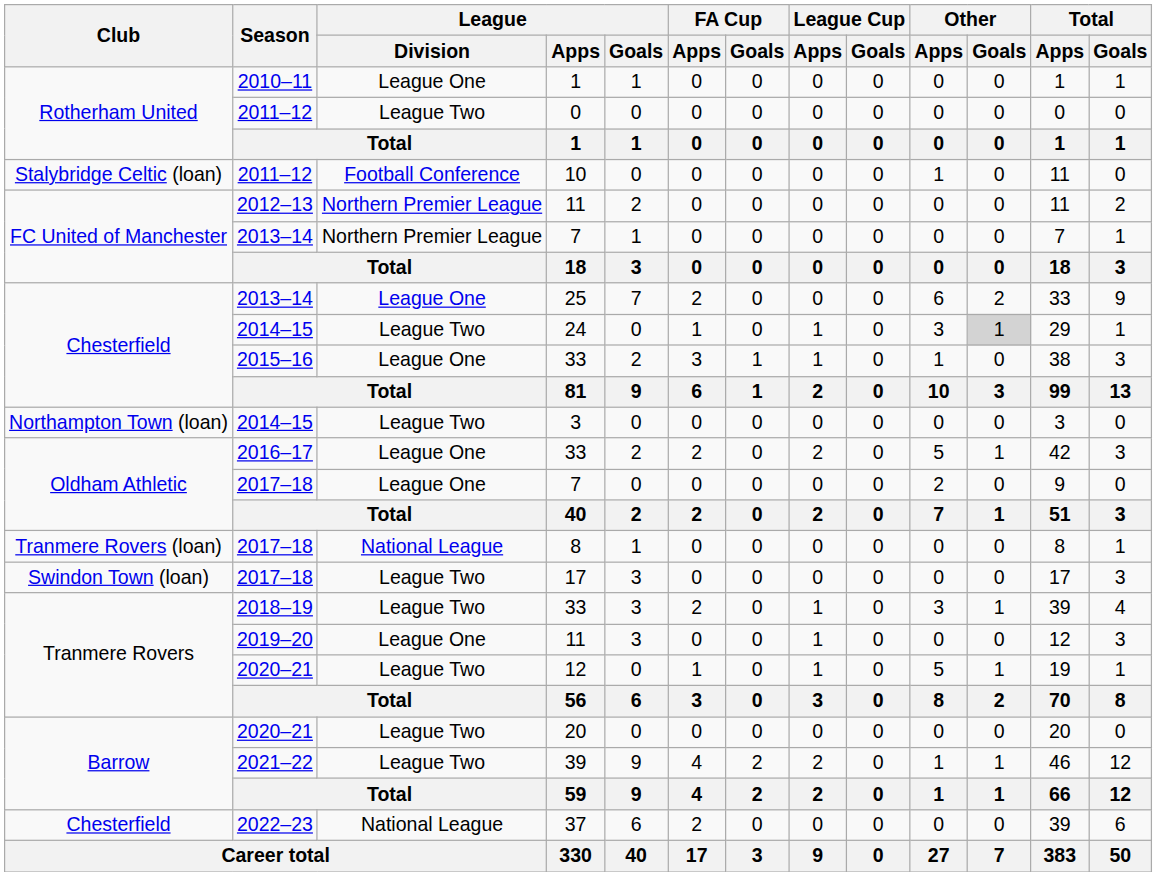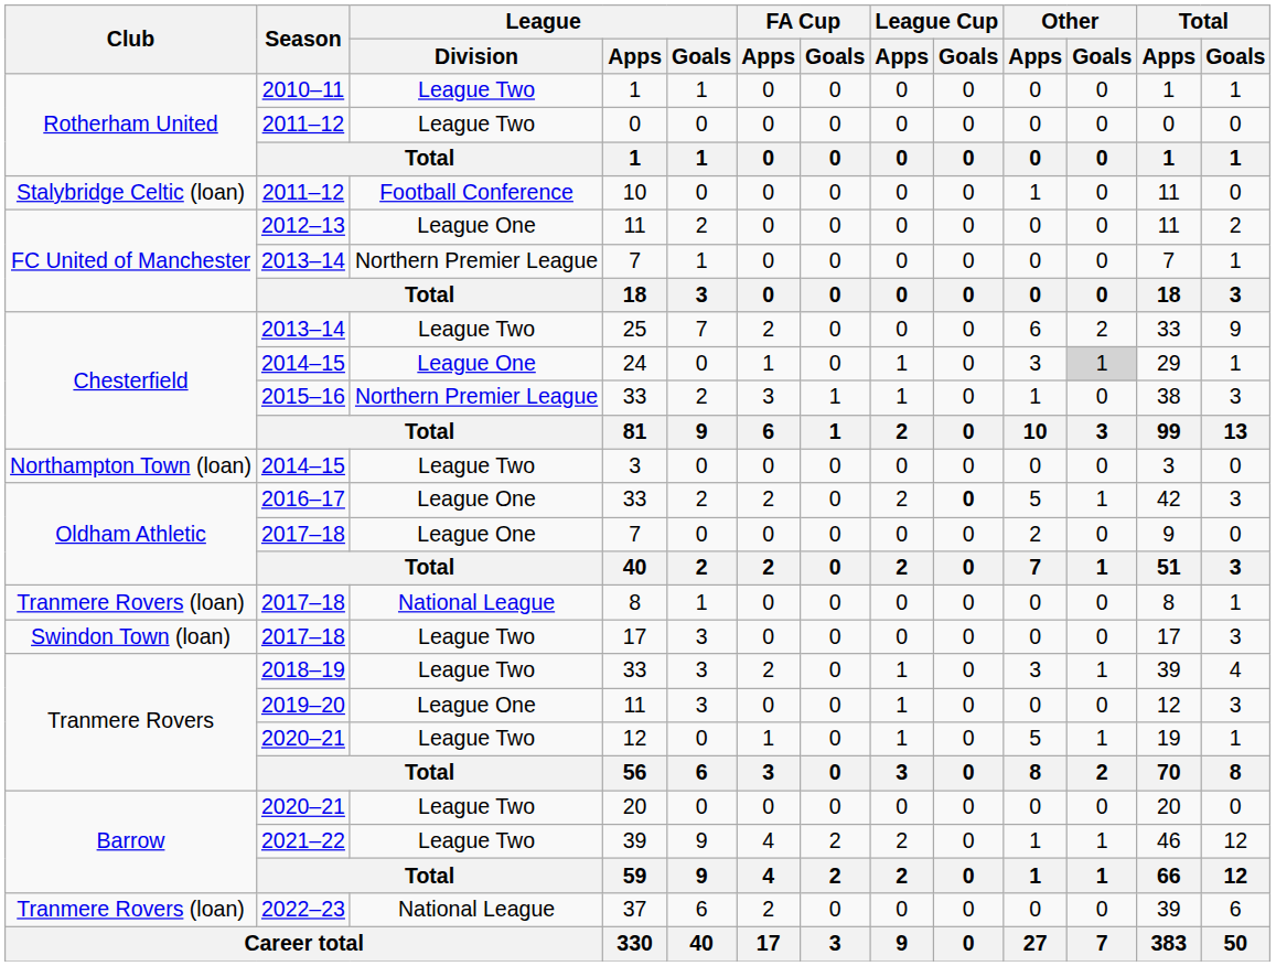2010–11 / 1 | League / Division: League One -> League Two
2012–13 / 11 | League / Division: Northern Premier League -> League One
25 | League / Division: League One -> League Two
24 | League / Division: League Two -> League One
2015–16 / 33 | League / Division: League One -> Northern Premier League
2016–17 / 33 | League Cup / Goals: normal -> bold
37 | Club: Chesterfield -> Tranmere Rovers (loan)
